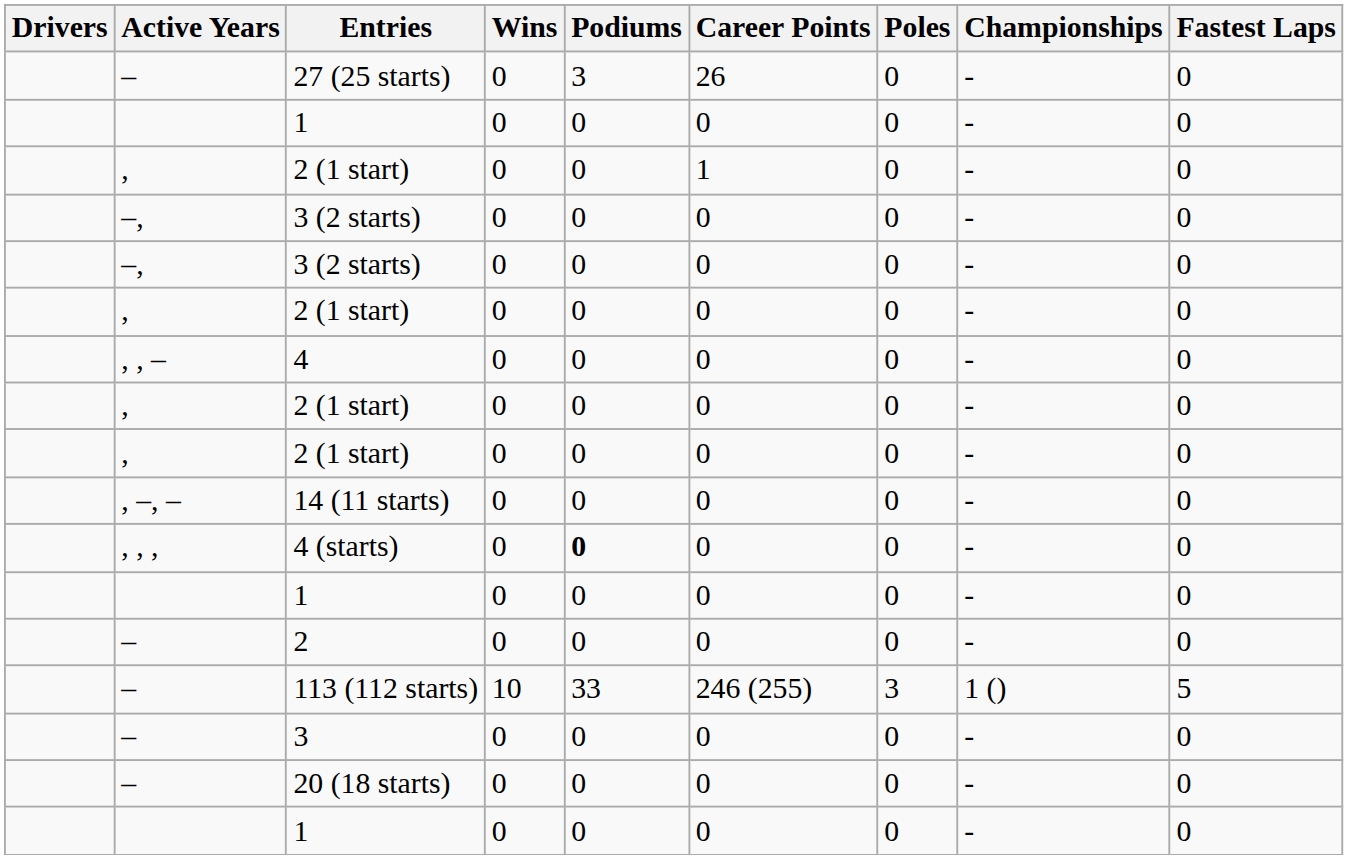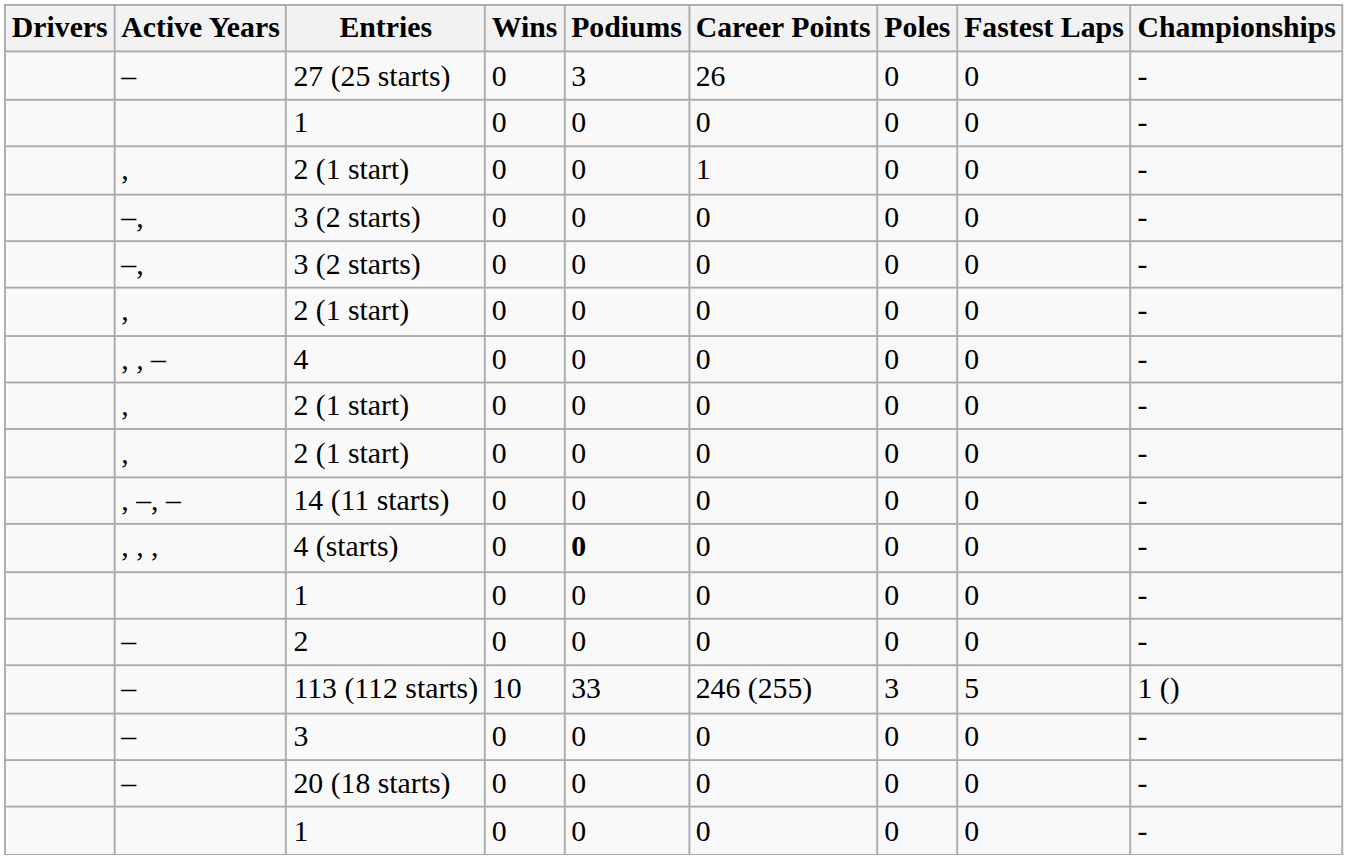columns swapped: Fastest Laps <-> Championships
